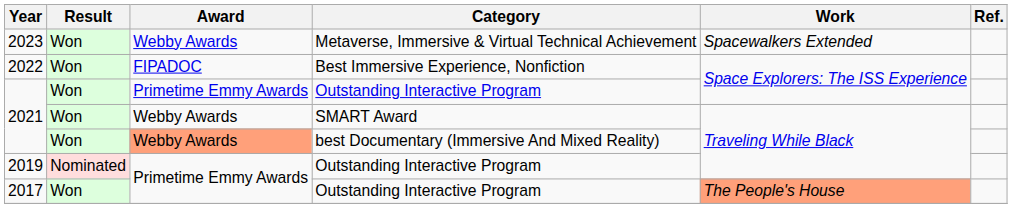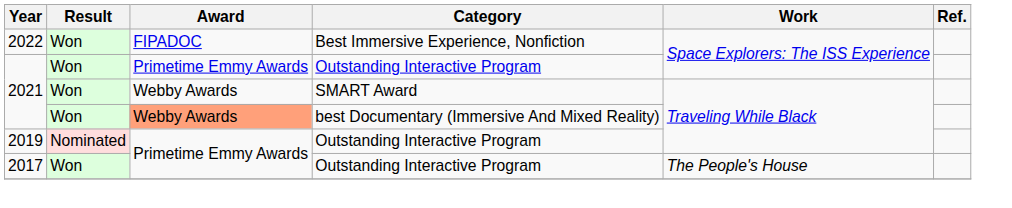- row: 2023 | Won | Webby Awards | Metaverse, Immersive & Virtual Technical Achievement | Spacewalkers Extended
2017 | Work: lightsalmon background -> no background
